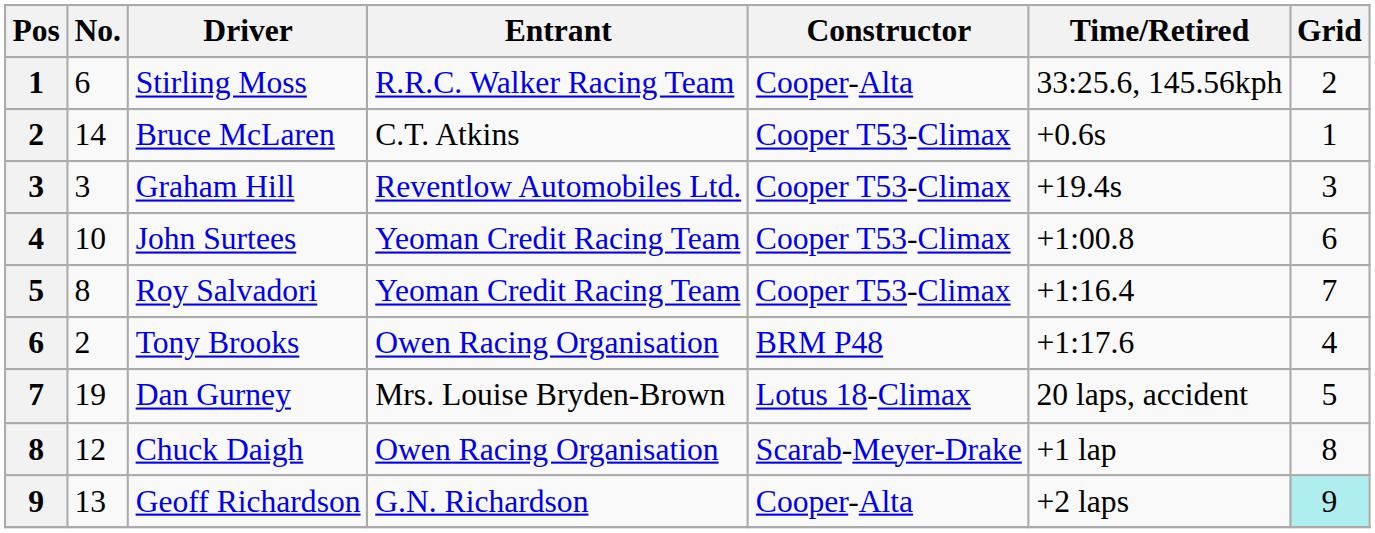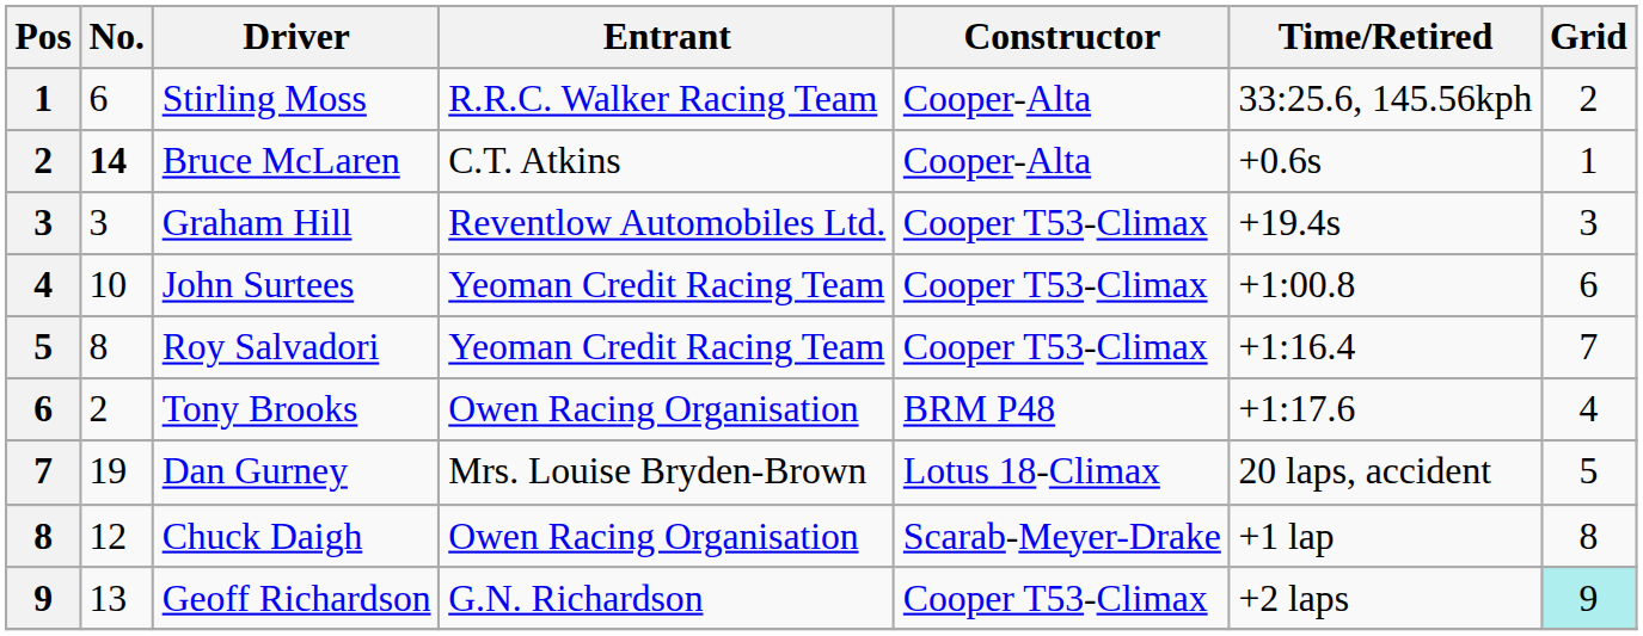Bruce McLaren | No.: normal -> bold
Bruce McLaren | Constructor: Cooper T53-Climax -> Cooper-Alta
Geoff Richardson | Constructor: Cooper-Alta -> Cooper T53-Climax
